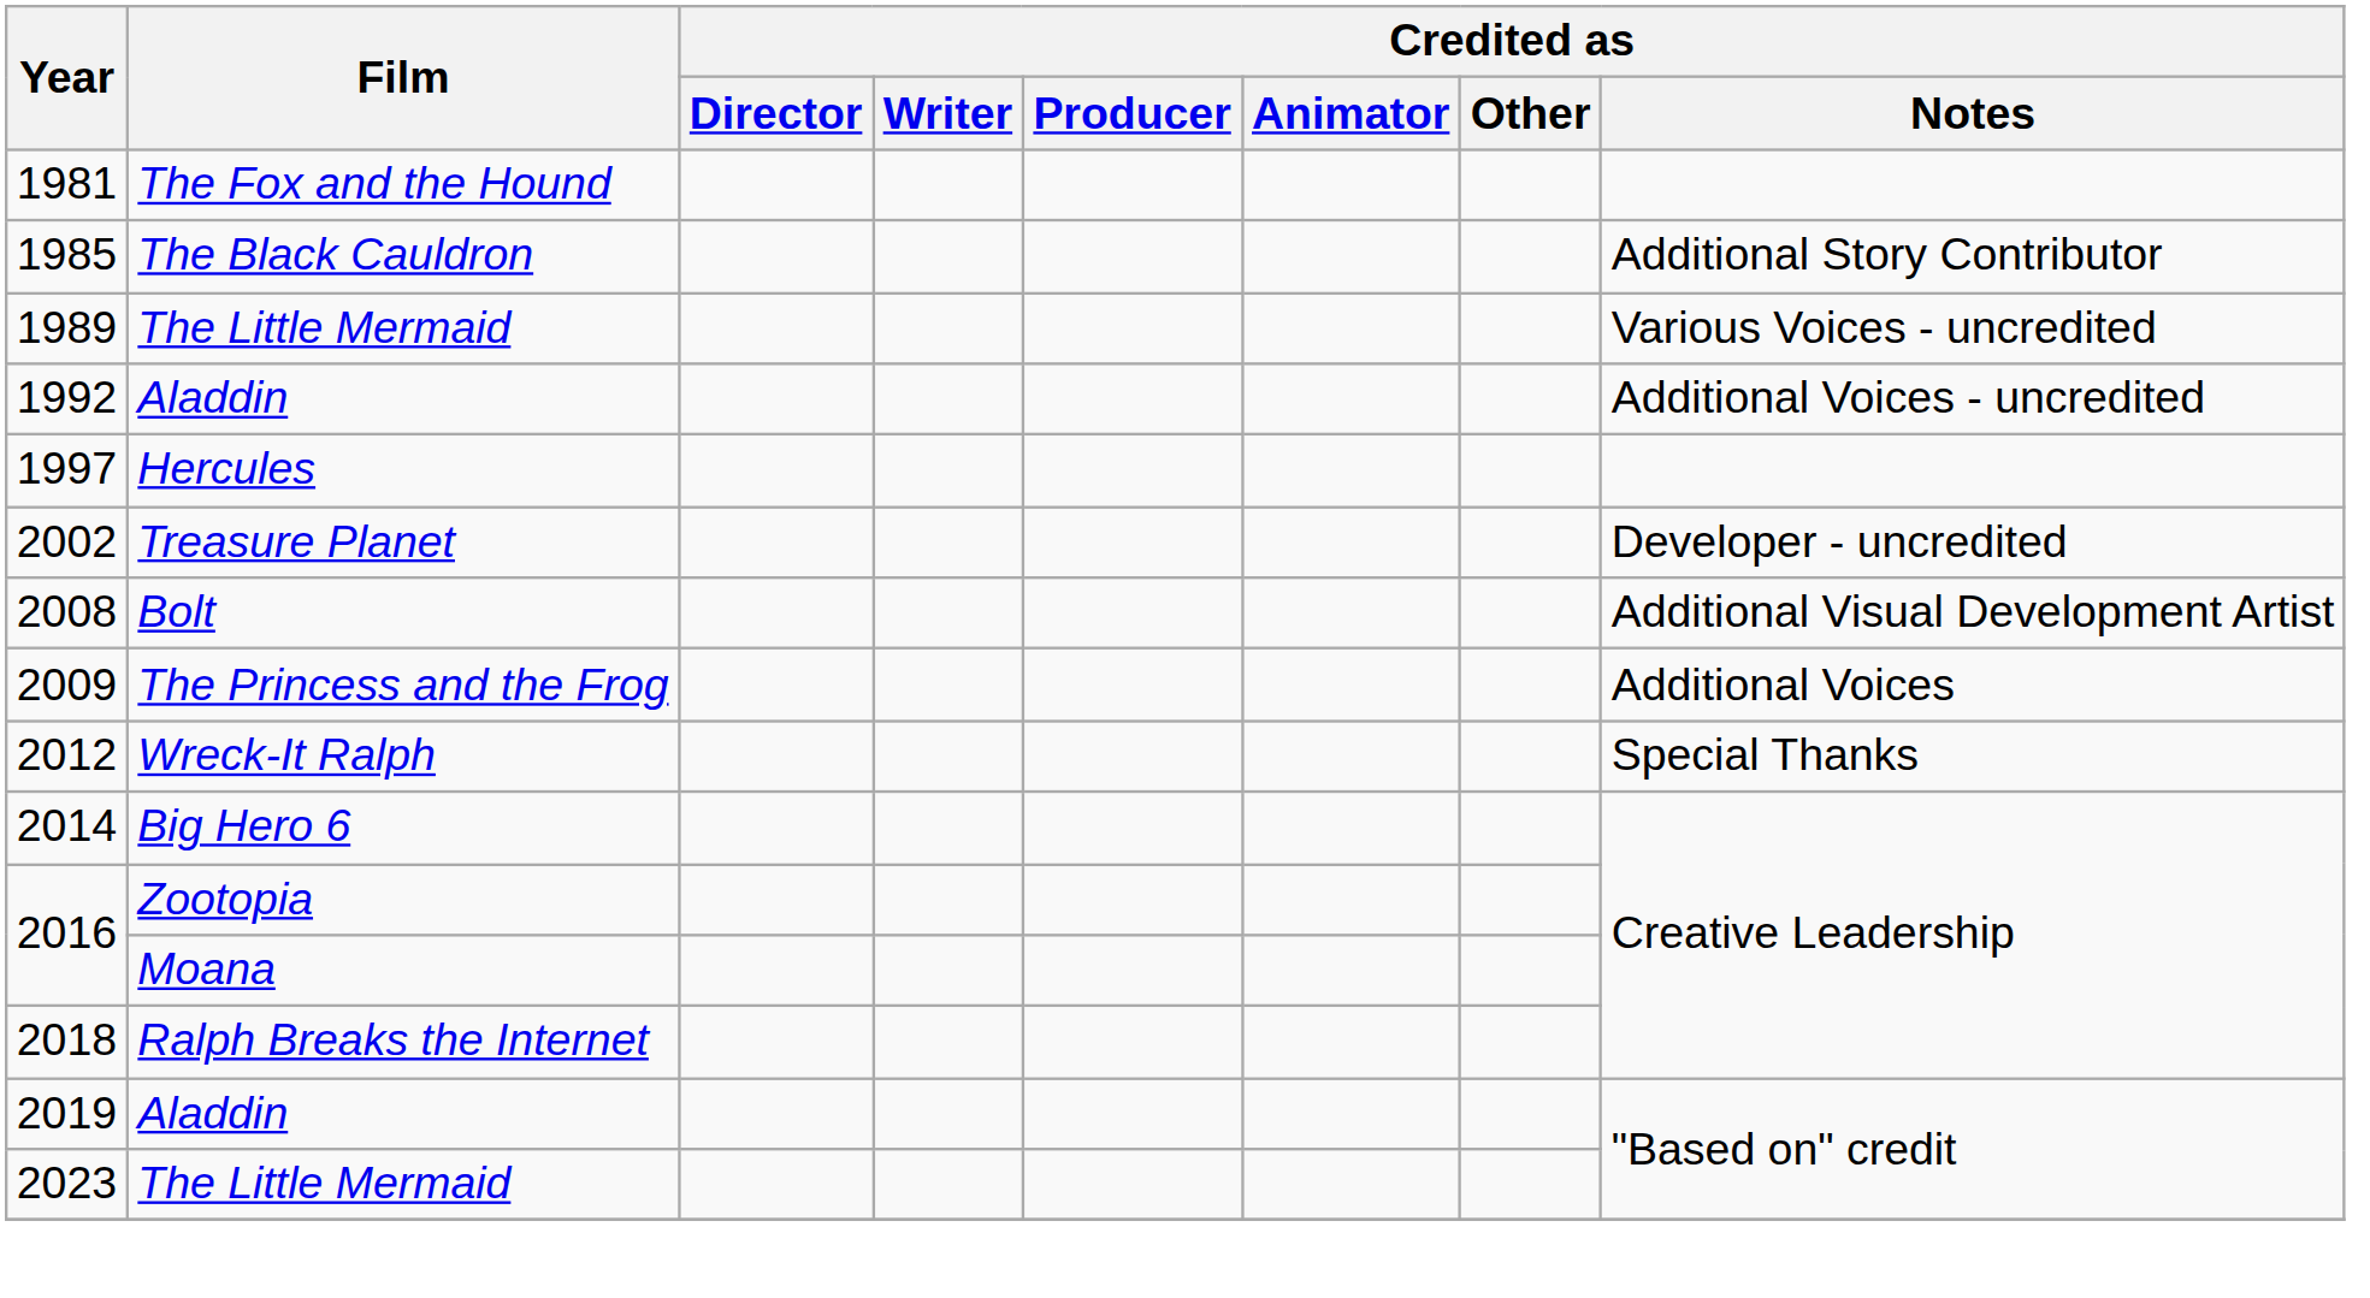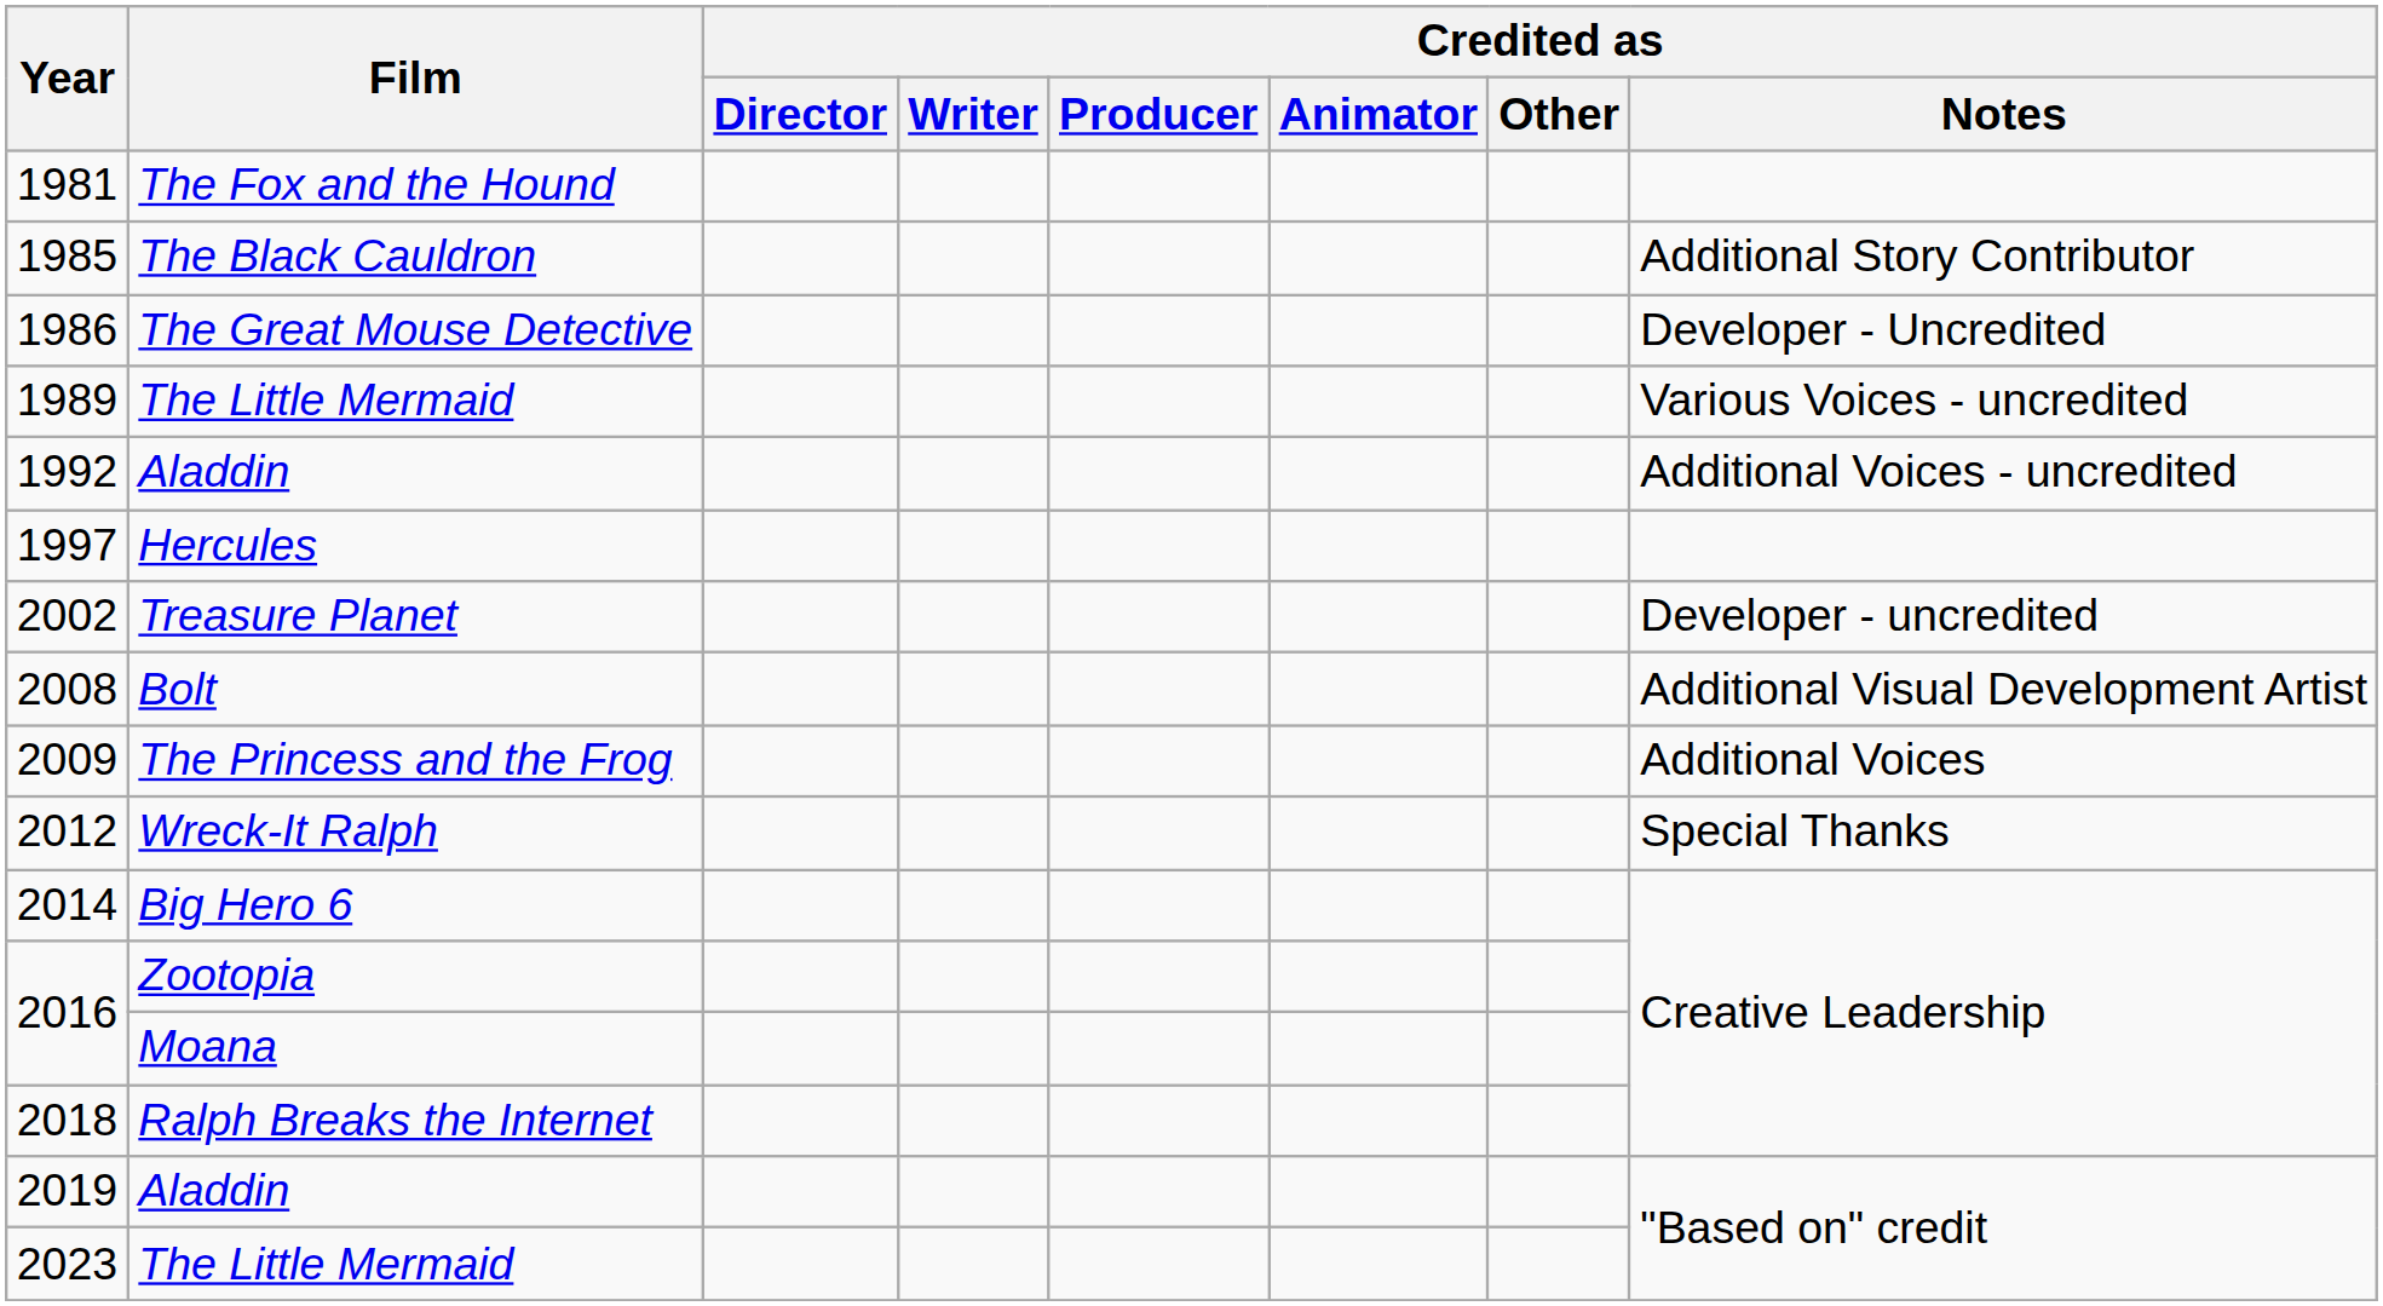+ row: 1986 | The Great Mouse Detective | Developer - Uncredited
